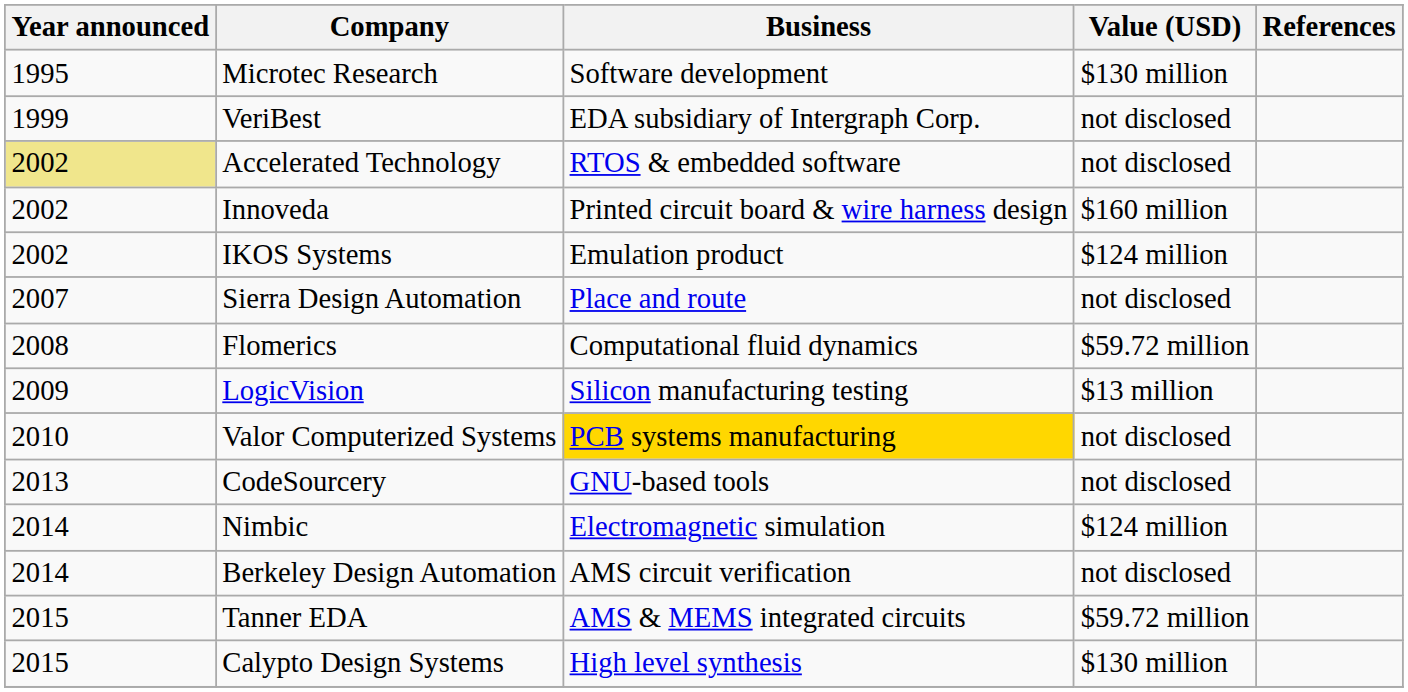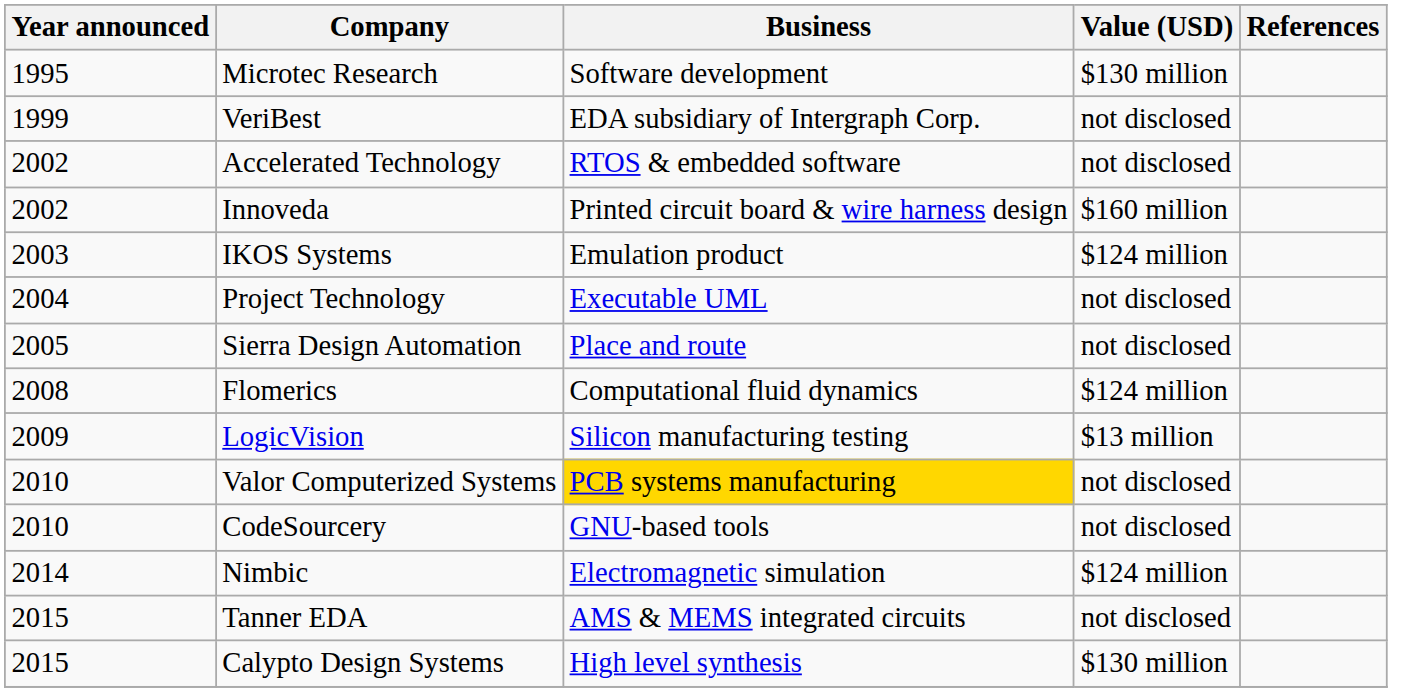Accelerated Technology | Year announced: khaki background -> no background
IKOS Systems | Year announced: 2002 -> 2003
+ row: 2004 | Project Technology | Executable UML | not disclosed
Sierra Design Automation | Year announced: 2007 -> 2005
Flomerics | Value (USD): $59.72 million -> $124 million
CodeSourcery | Year announced: 2013 -> 2010
- row: 2014 | Berkeley Design Automation | AMS circuit verification | not disclosed
Tanner EDA | Value (USD): $59.72 million -> not disclosed
